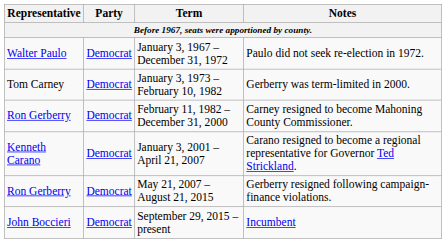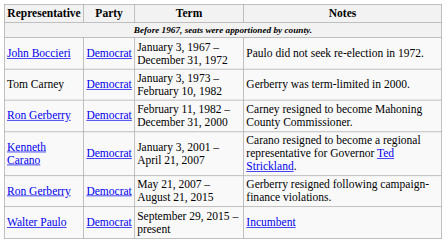January 3, 1967 – December 31, 1972 | Representative: Walter Paulo -> John Boccieri
September 29, 2015 – present | Representative: John Boccieri -> Walter Paulo
